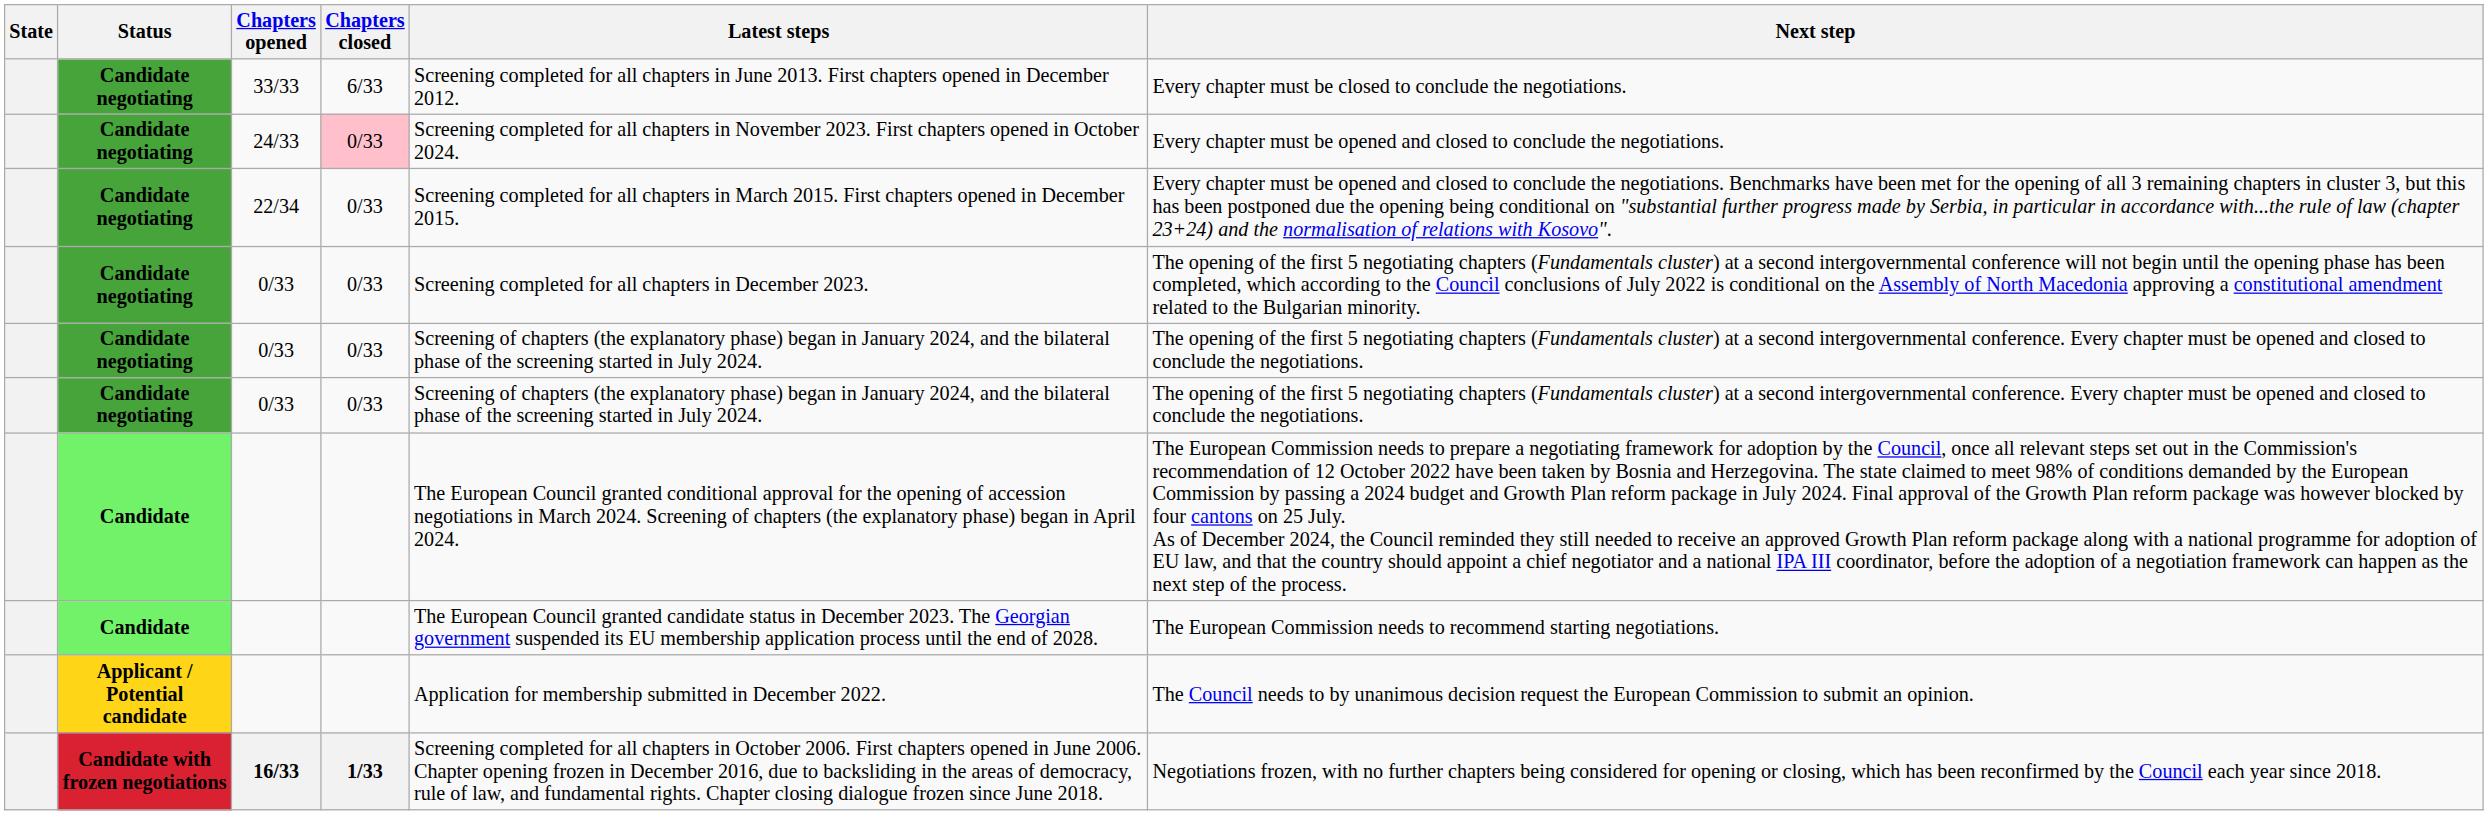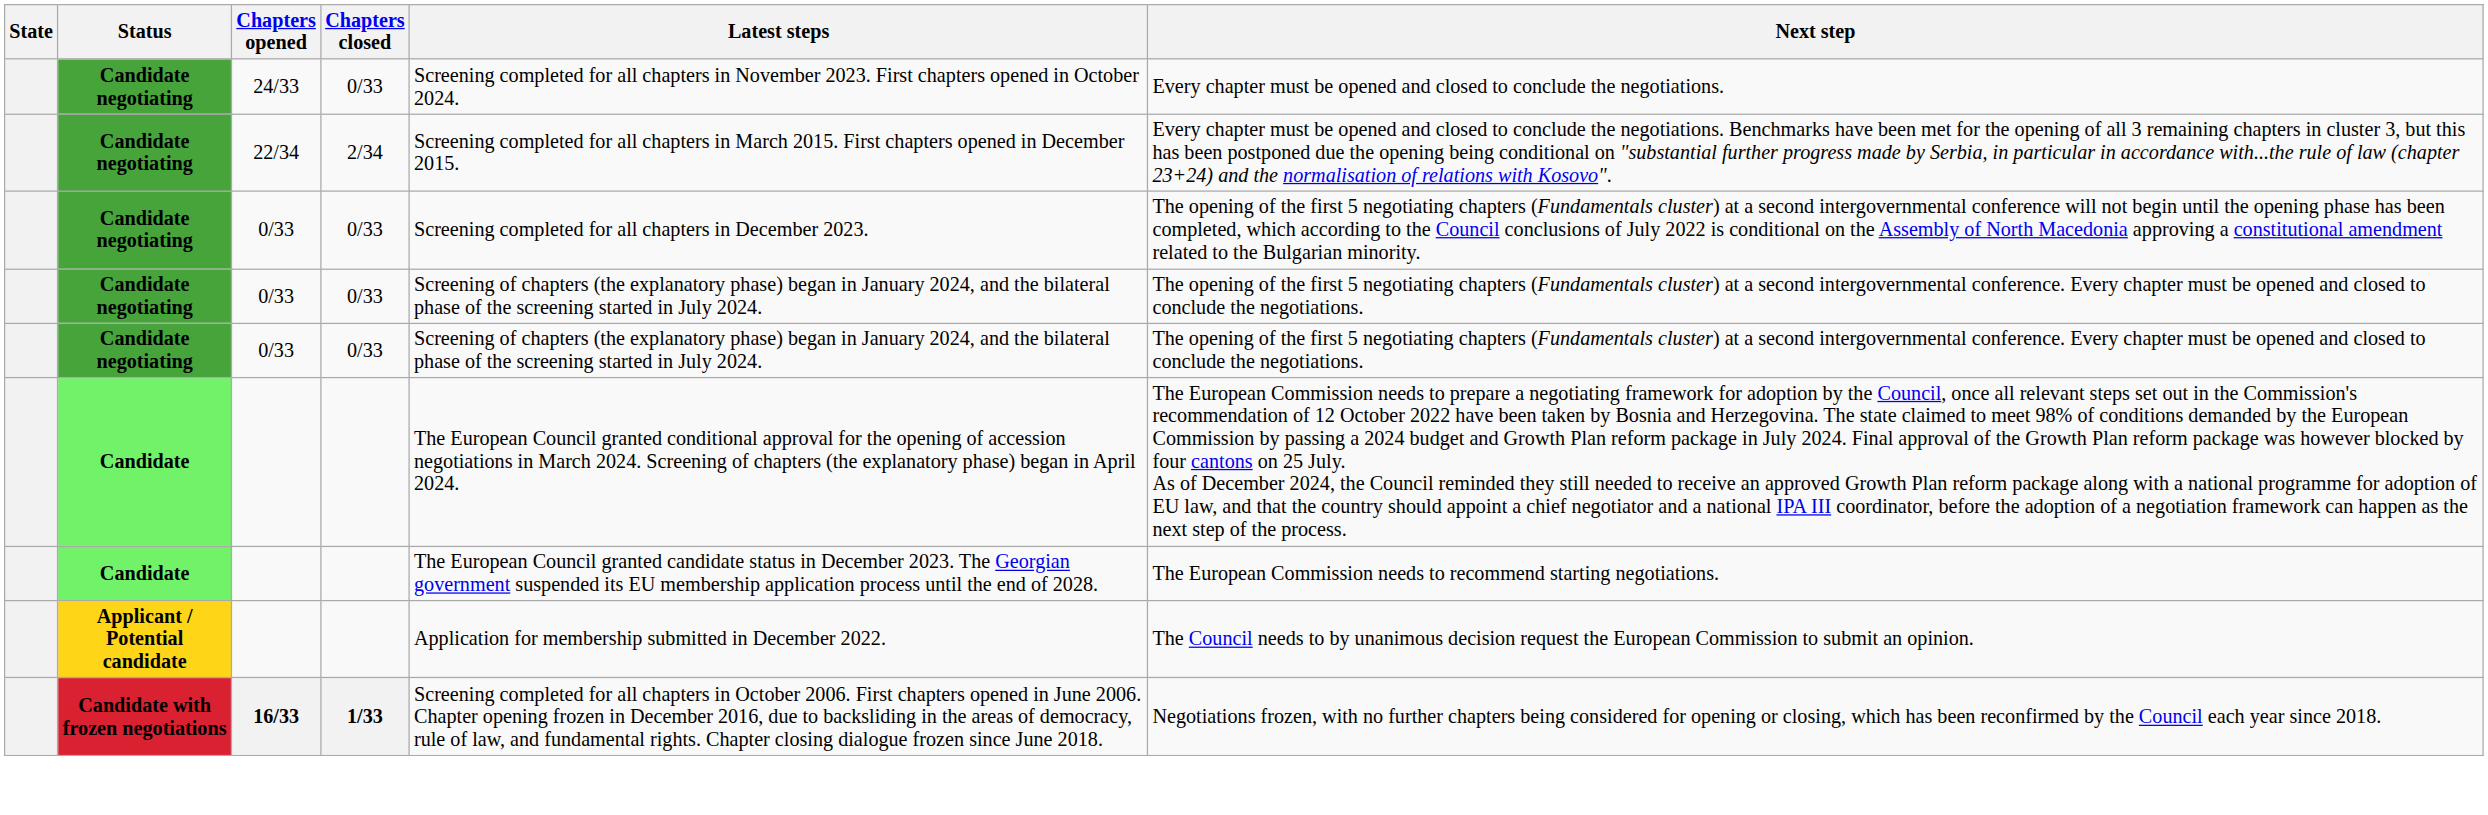- row: Candidate negotiating | 33/33 | 6/33 | Screening completed for all chapters in June 2013. First chapters opened in December 2012. | Every chapter must be closed to conclude the negotiations.
24/33 | Chapters closed: pink background -> no background
22/34 | Chapters closed: 0/33 -> 2/34
